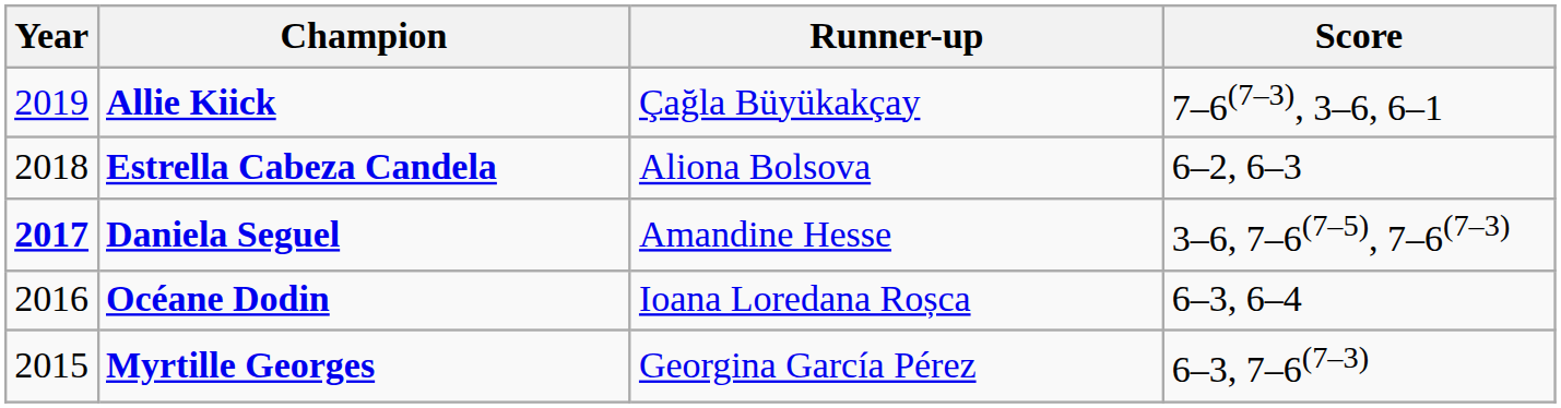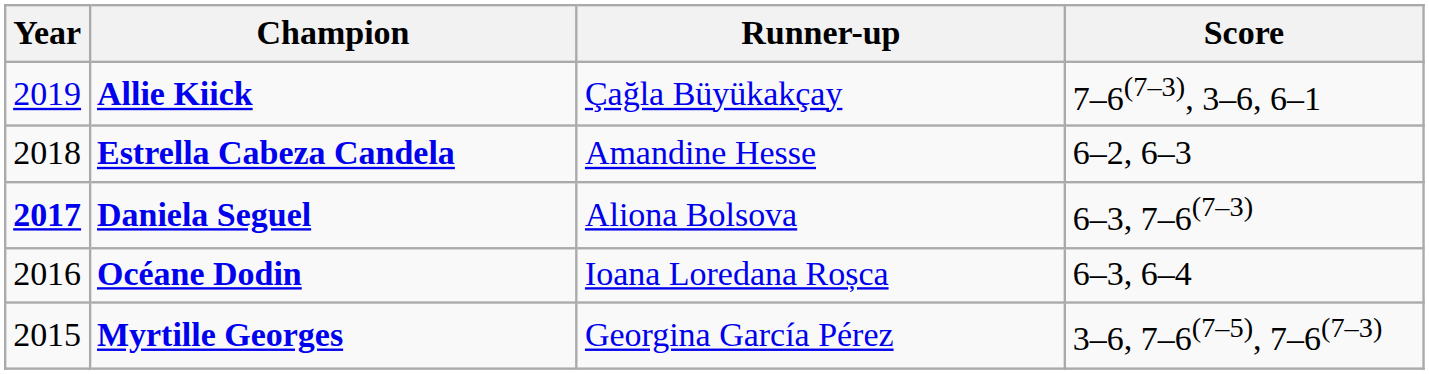Estrella Cabeza Candela | Runner-up: Aliona Bolsova -> Amandine Hesse
Daniela Seguel | Runner-up: Amandine Hesse -> Aliona Bolsova
Daniela Seguel | Score: 3–6, 7–6(7–5), 7–6(7–3) -> 6–3, 7–6(7–3)
Myrtille Georges | Score: 6–3, 7–6(7–3) -> 3–6, 7–6(7–5), 7–6(7–3)
